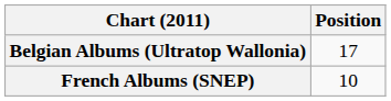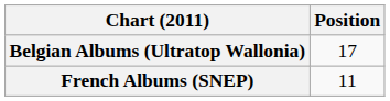French Albums (SNEP) | Position: 10 -> 11
